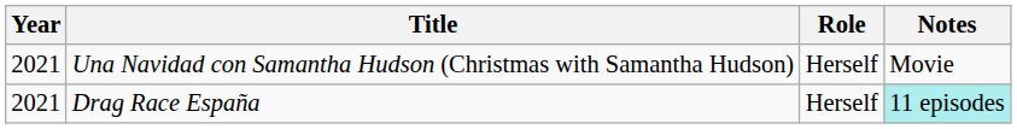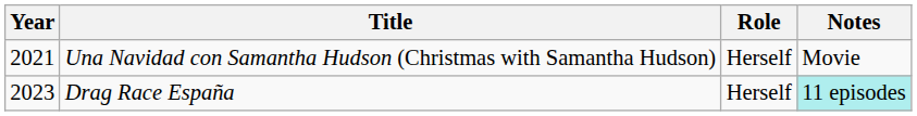Drag Race España | Year: 2021 -> 2023
